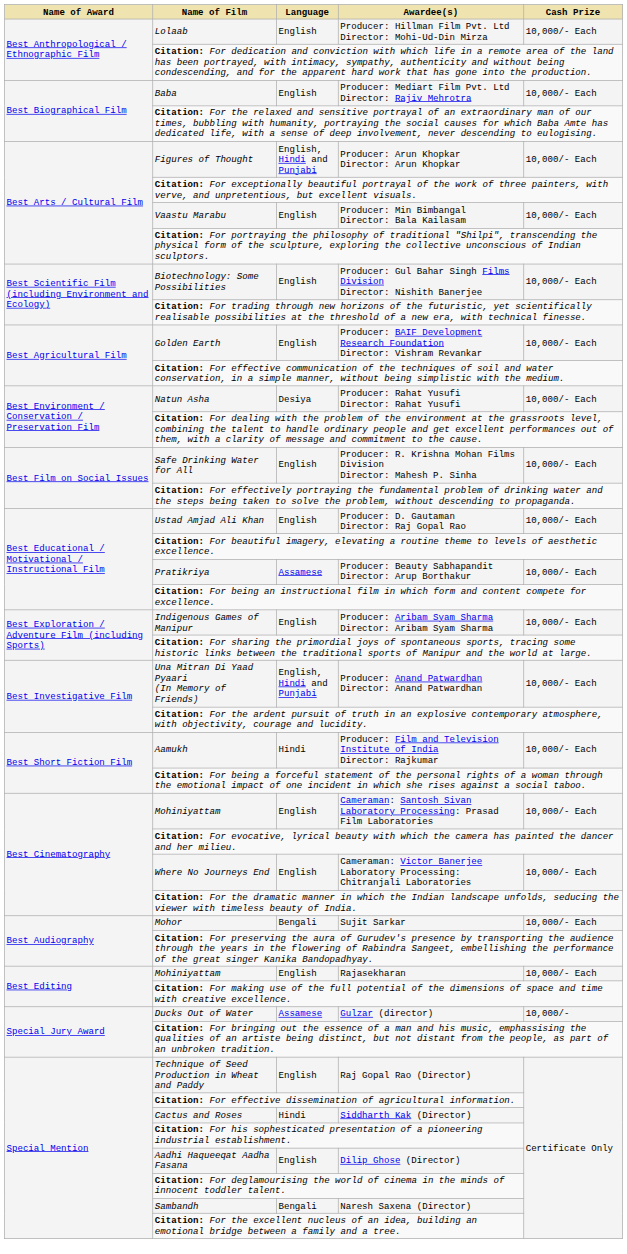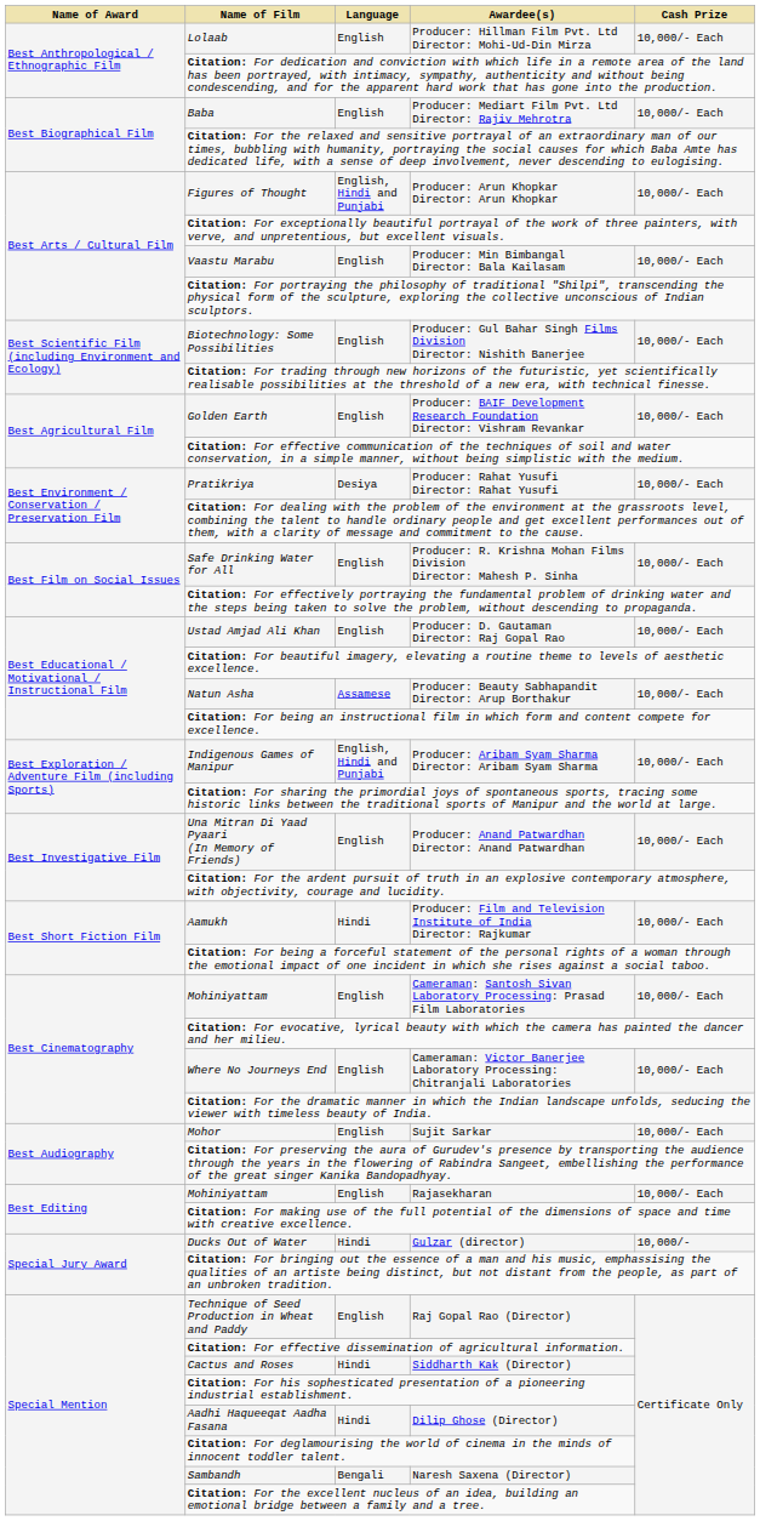Producer: Rahat Yusufi Director: Rahat Yusufi | Name of Film: Natun Asha -> Pratikriya
Producer: Beauty Sabhapandit Director: Arup Borthakur | Name of Film: Pratikriya -> Natun Asha
Producer: Aribam Syam Sharma Director: Aribam Syam Sharma | Language: English -> English, Hindi and Punjabi
Producer: Anand Patwardhan Director: Anand Patwardhan | Language: English, Hindi and Punjabi -> English
Sujit Sarkar | Language: Bengali -> English
Gulzar (director) | Language: Assamese -> Hindi
Dilip Ghose (Director) | Language: English -> Hindi
